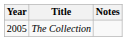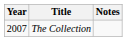The Collection | Year: 2005 -> 2007
